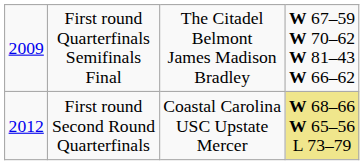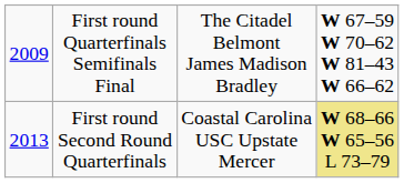First round Second Round Quarterfinals | column 1: 2012 -> 2013
